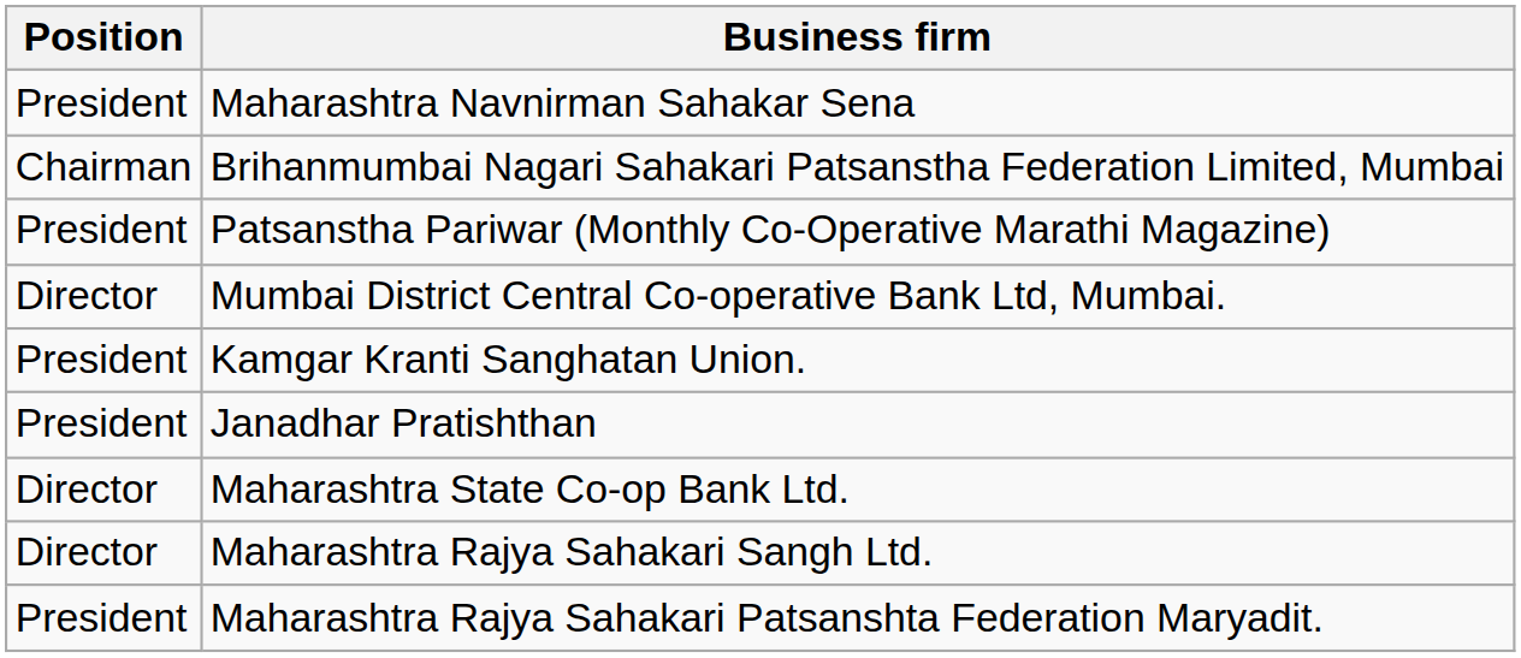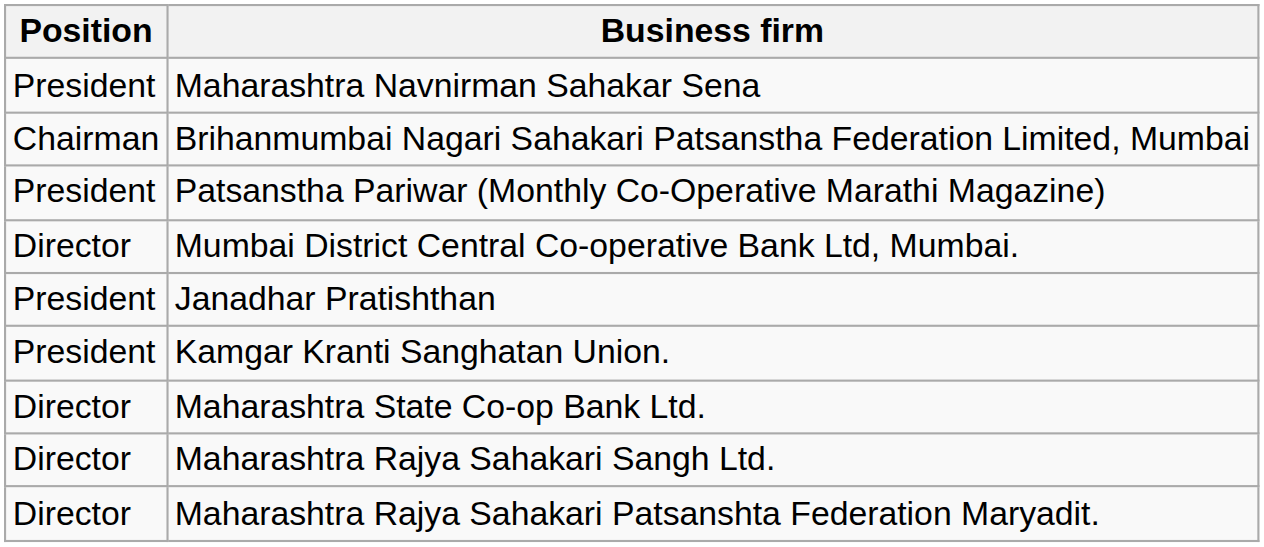rows swapped: Kamgar Kranti Sanghatan Union. <-> Janadhar Pratishthan
Maharashtra Rajya Sahakari Patsanshta Federation Maryadit. | Position: President -> Director
